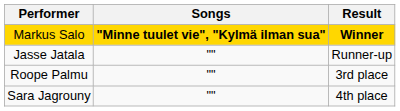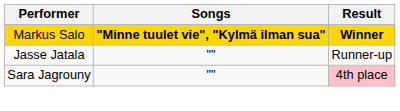- row: Roope Palmu | "" | 3rd place
Sara Jagrouny | Result: no background -> pink background
